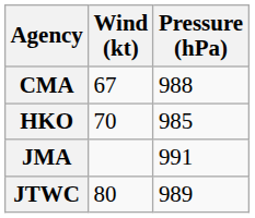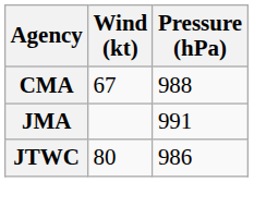- row: HKO | 70 | 985
JTWC | Pressure (hPa): 989 -> 986
